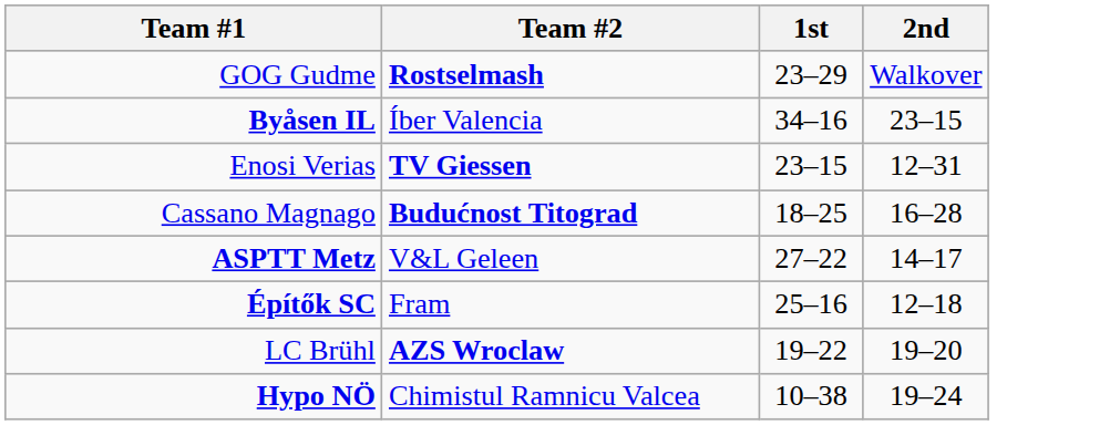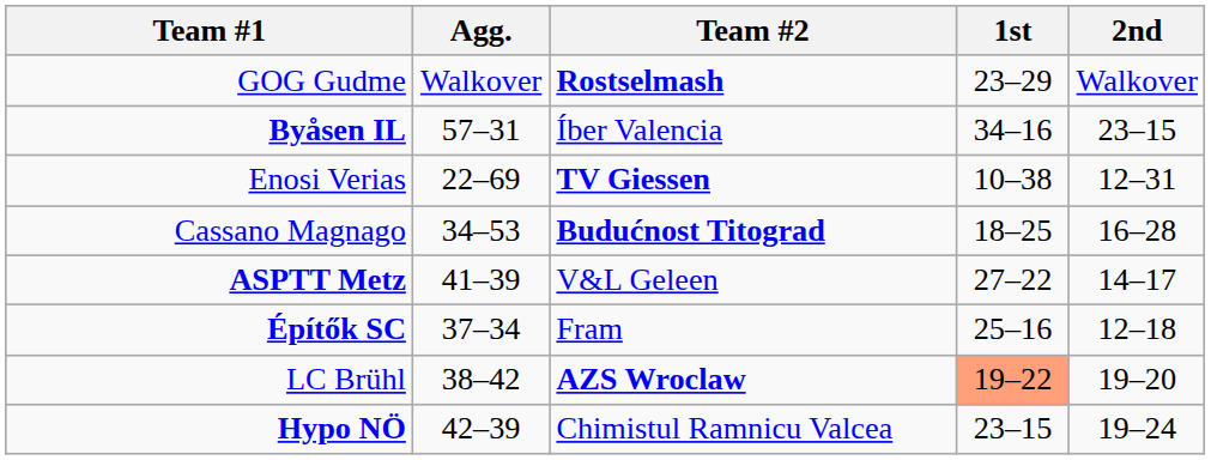+ column: Agg. | Walkover | 57–31 | 22–69 | 34–53 | 41–39 | 37–34 | 38–42 | 42–39
Enosi Verias | 1st: 23–15 -> 10–38
LC Brühl | 1st: no background -> lightsalmon background
Hypo NÖ | 1st: 10–38 -> 23–15
